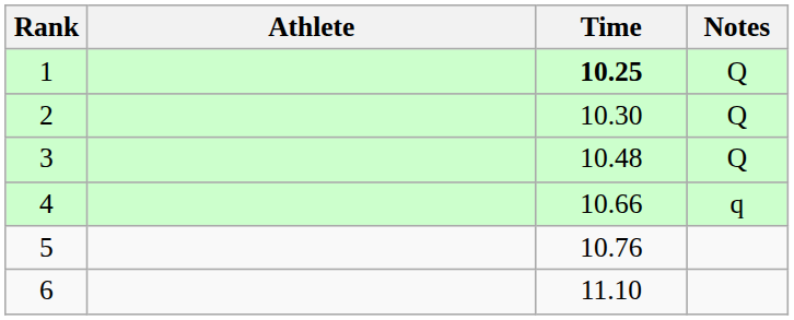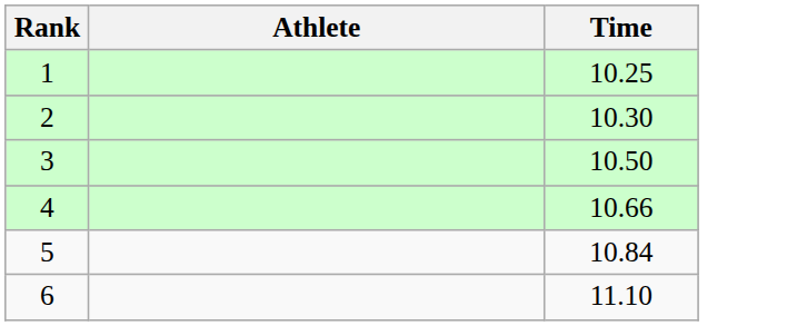- column: Notes | Q | Q | Q | q
1 | Time: bold -> normal
3 | Time: 10.48 -> 10.50
5 | Time: 10.76 -> 10.84
